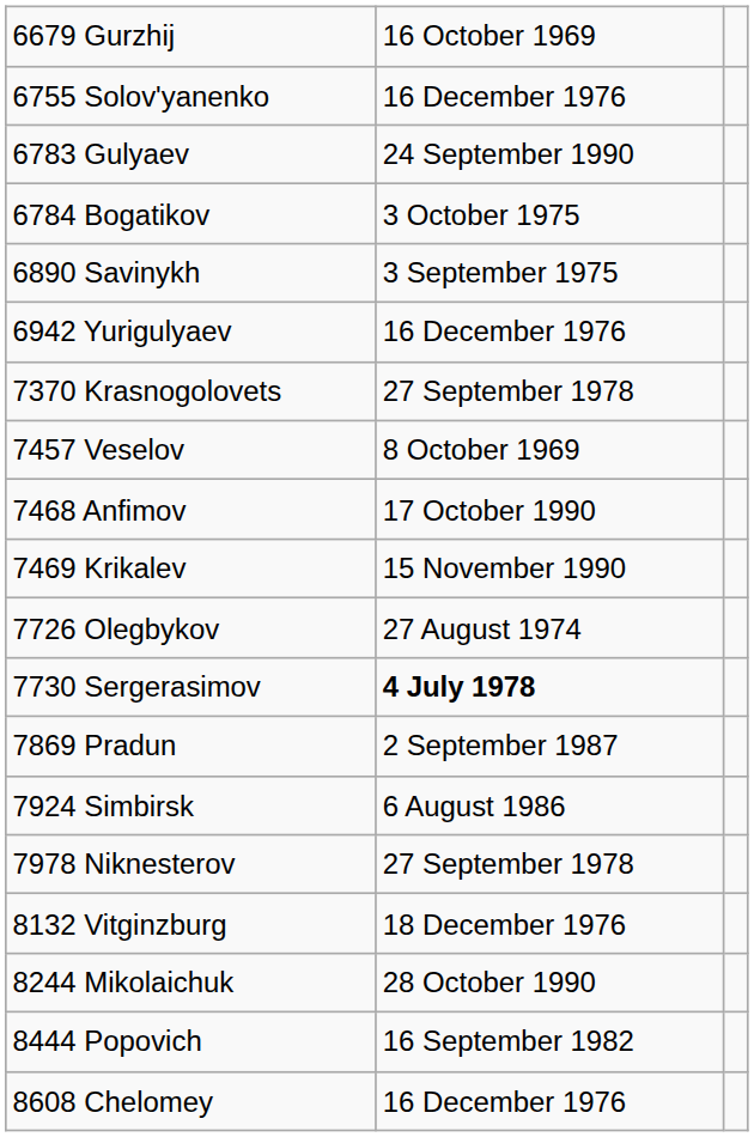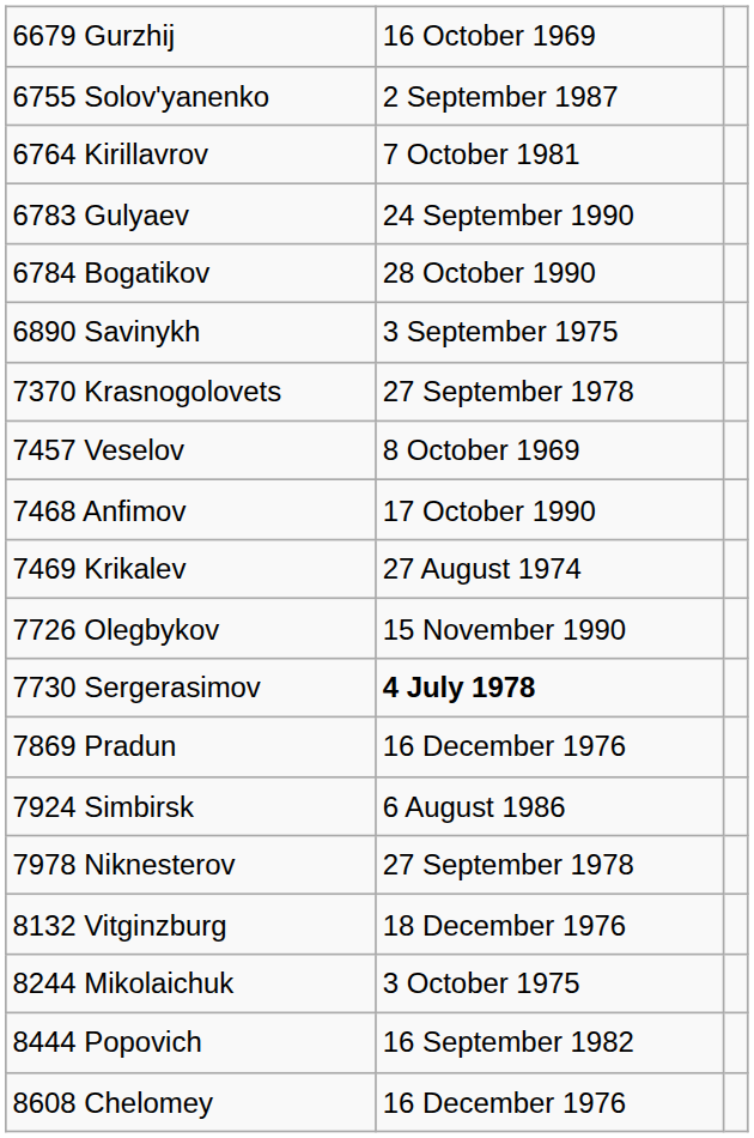6755 Solov'yanenko | column 2: 16 December 1976 -> 2 September 1987
+ row: 6764 Kirillavrov | 7 October 1981
6784 Bogatikov | column 2: 3 October 1975 -> 28 October 1990
- row: 6942 Yurigulyaev | 16 December 1976
7469 Krikalev | column 2: 15 November 1990 -> 27 August 1974
7726 Olegbykov | column 2: 27 August 1974 -> 15 November 1990
7869 Pradun | column 2: 2 September 1987 -> 16 December 1976
8244 Mikolaichuk | column 2: 28 October 1990 -> 3 October 1975
